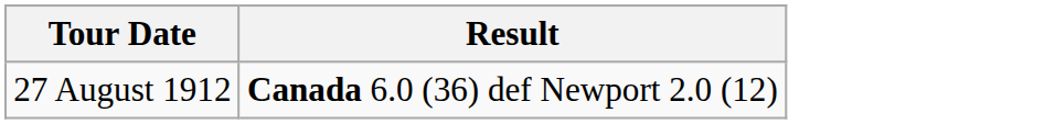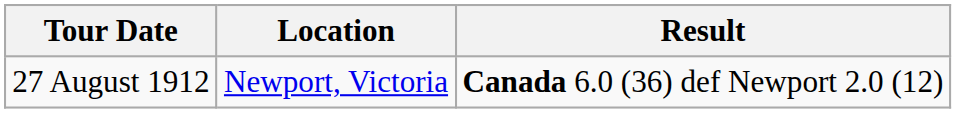+ column: Location | Newport, Victoria
